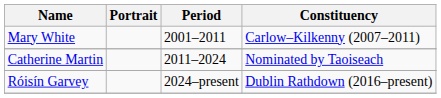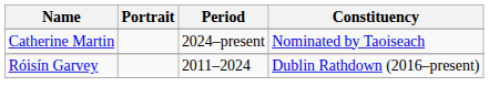- row: Mary White | 2001–2011 | Carlow–Kilkenny (2007–2011)
Catherine Martin | Period: 2011–2024 -> 2024–present
Róisín Garvey | Period: 2024–present -> 2011–2024
